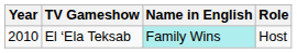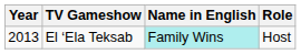El ‘Ela Teksab | Year: 2010 -> 2013
